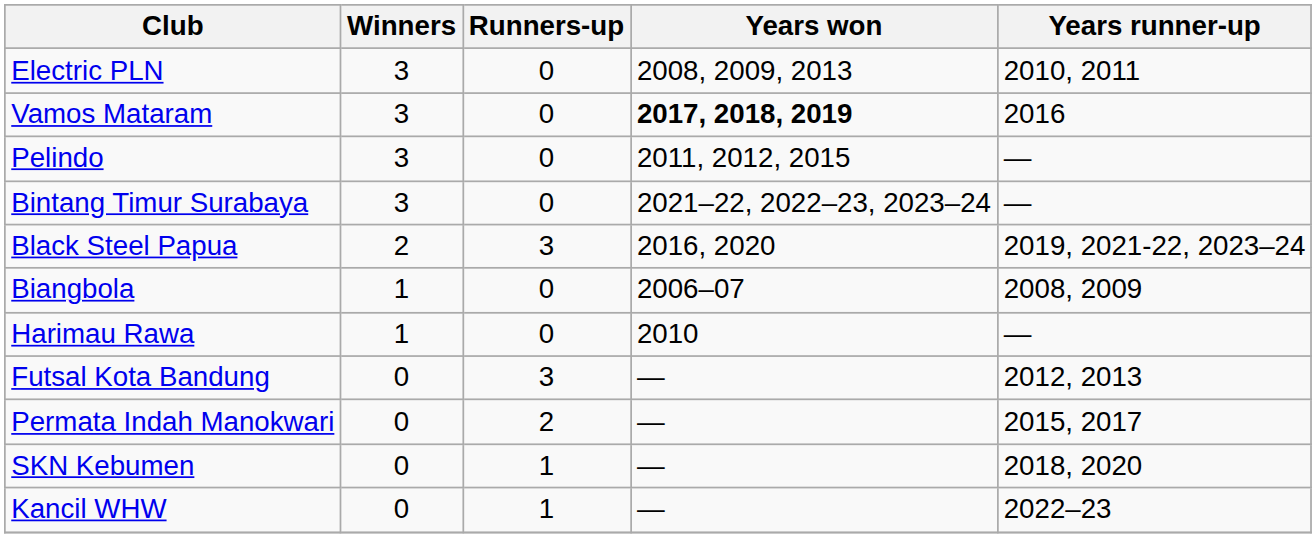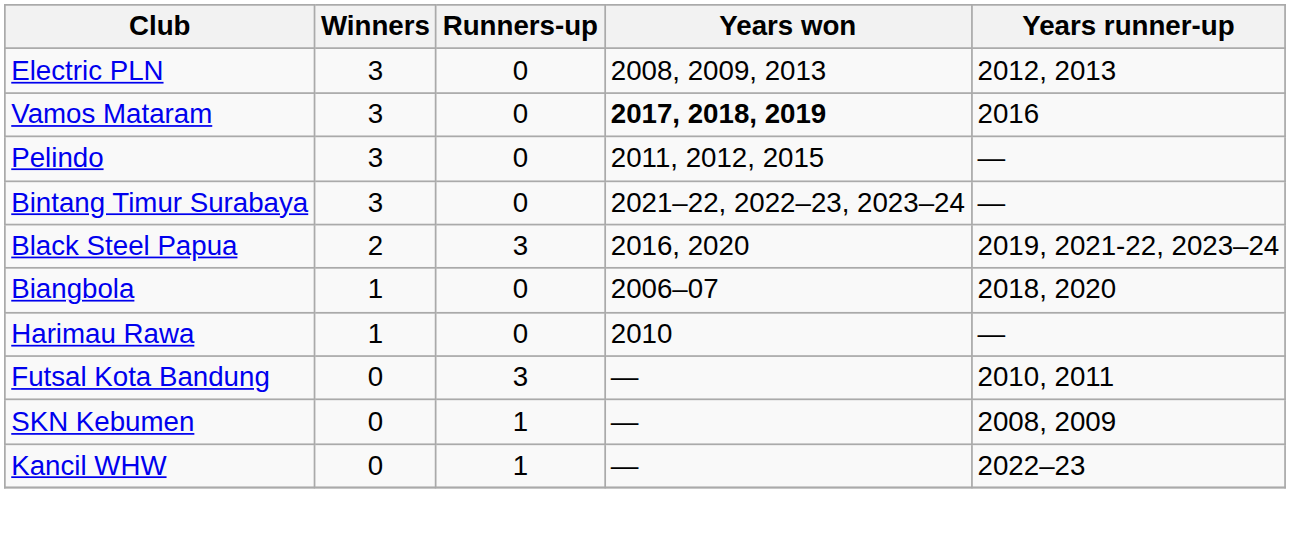Electric PLN | Years runner-up: 2010, 2011 -> 2012, 2013
Biangbola | Years runner-up: 2008, 2009 -> 2018, 2020
Futsal Kota Bandung | Years runner-up: 2012, 2013 -> 2010, 2011
- row: Permata Indah Manokwari | 0 | 2 | — | 2015, 2017
SKN Kebumen | Years runner-up: 2018, 2020 -> 2008, 2009
